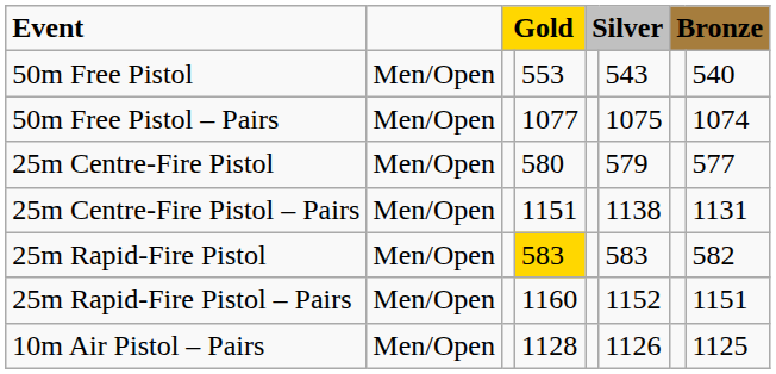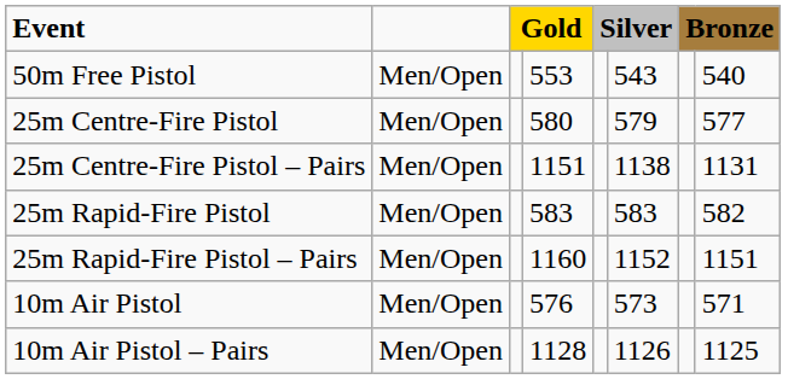- row: 50m Free Pistol – Pairs | Men/Open | 1077 | 1075 | 1074
25m Rapid-Fire Pistol | column 4: gold background -> no background
+ row: 10m Air Pistol | Men/Open | 576 | 573 | 571
